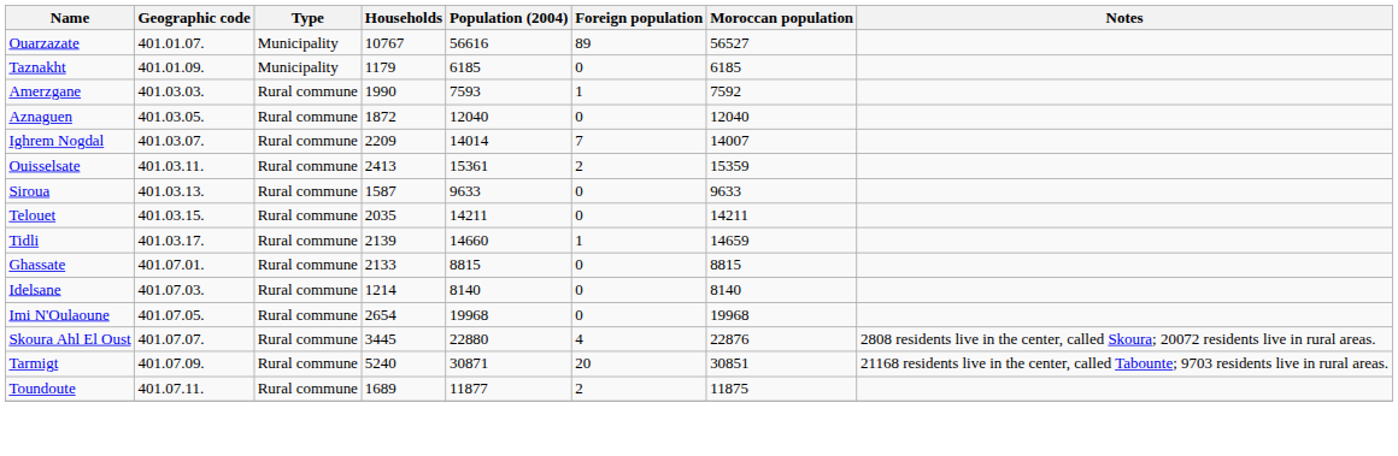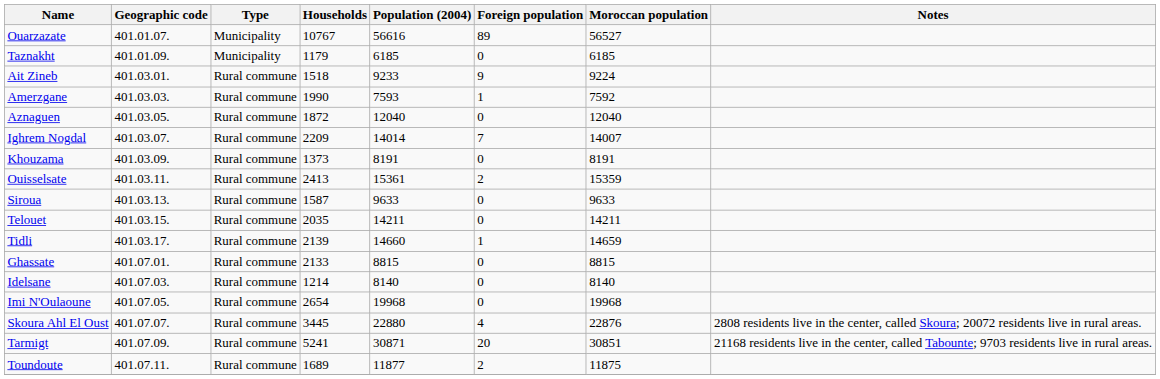+ row: Ait Zineb | 401.03.01. | Rural commune | 1518 | 9233 | 9 | 9224
+ row: Khouzama | 401.03.09. | Rural commune | 1373 | 8191 | 0 | 8191
Tarmigt | Households: 5240 -> 5241
